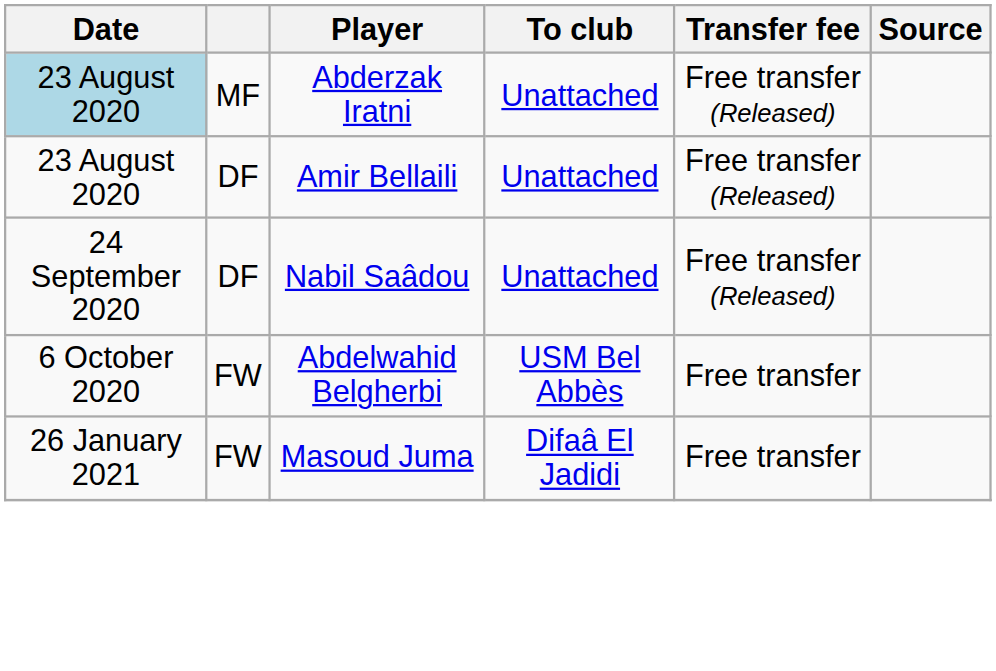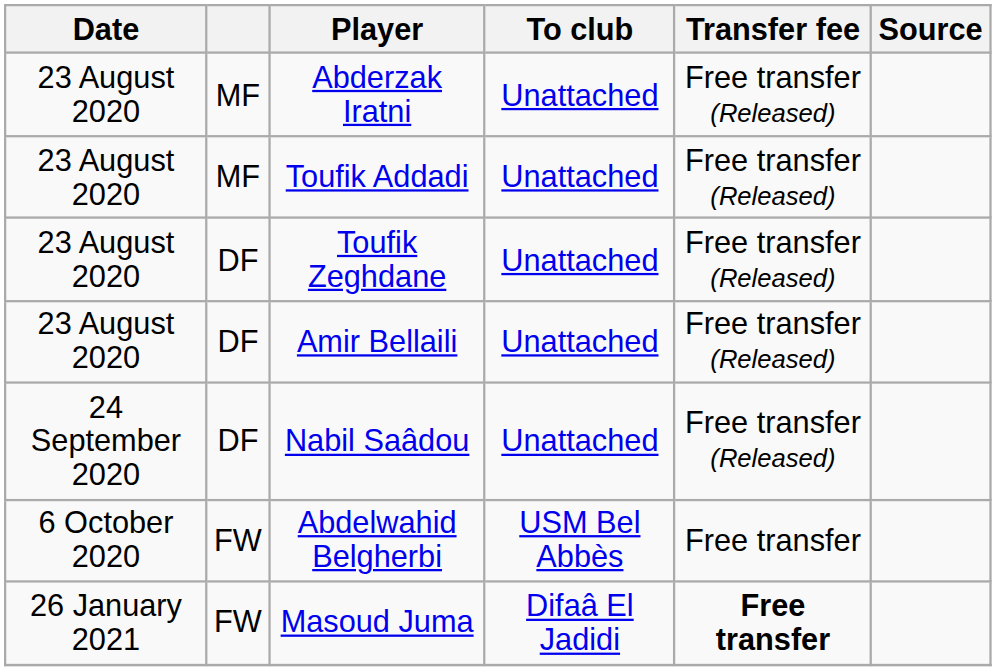Abderzak Iratni | Date: lightblue background -> no background
+ row: 23 August 2020 | MF | Toufik Addadi | Unattached | Free transfer (Released)
+ row: 23 August 2020 | DF | Toufik Zeghdane | Unattached | Free transfer (Released)
Masoud Juma | Transfer fee: normal -> bold
